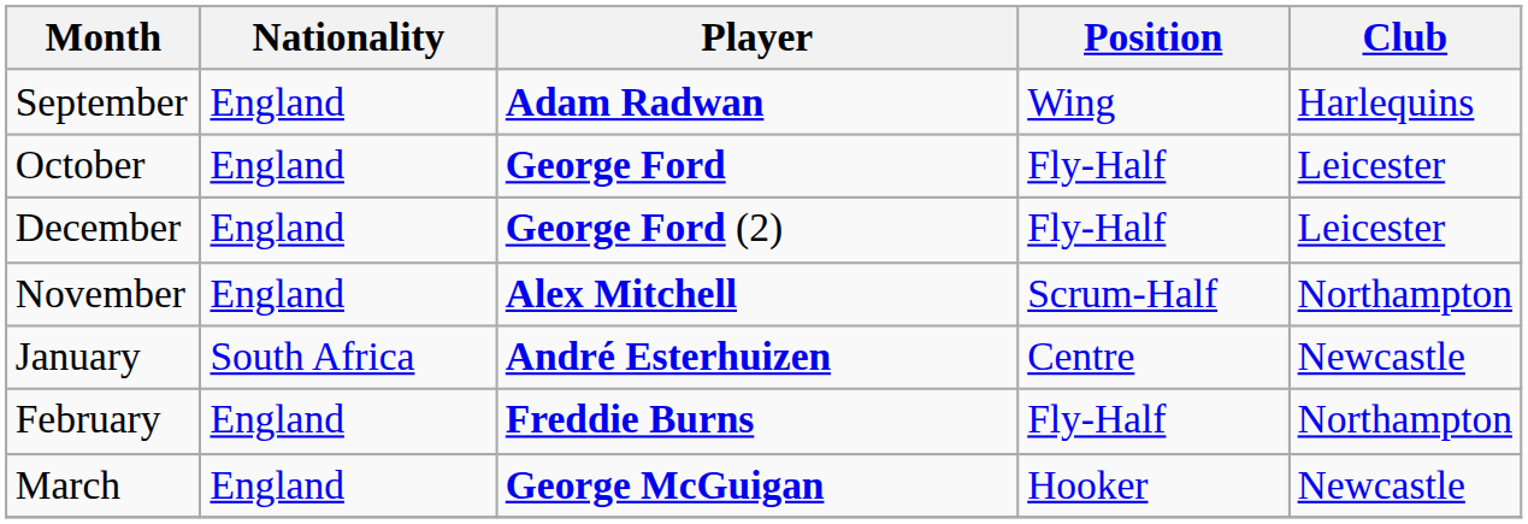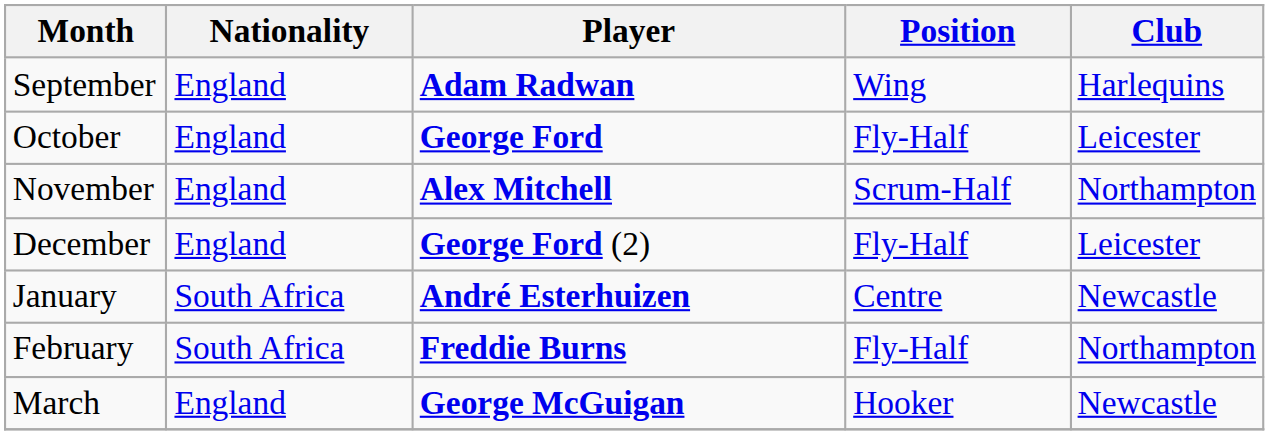rows swapped: November <-> December
February | Nationality: England -> South Africa
